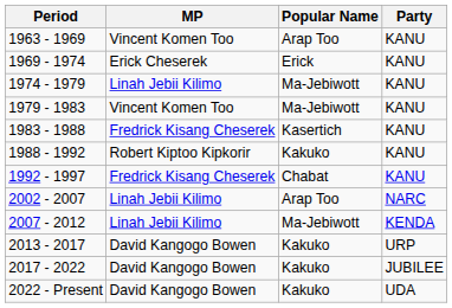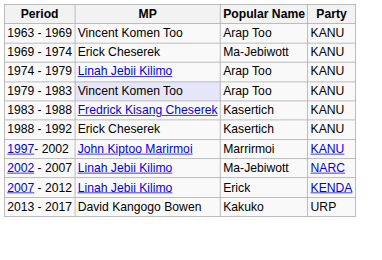1969 - 1974 | Popular Name: Erick -> Ma-Jebiwott
1974 - 1979 | Popular Name: Ma-Jebiwott -> Arap Too
1979 - 1983 | MP: no background -> lavender background
1979 - 1983 | Popular Name: Ma-Jebiwott -> Arap Too
1988 - 1992 | MP: Robert Kiptoo Kipkorir -> Erick Cheserek
1988 - 1992 | Popular Name: Kakuko -> Kasertich
- row: 1992 - 1997 | Fredrick Kisang Cheserek | Chabat | KANU
+ row: 1997- 2002 | John Kiptoo Marirmoi | Marrirmoi | KANU
2002 - 2007 | Popular Name: Arap Too -> Ma-Jebiwott
2007 - 2012 | Popular Name: Ma-Jebiwott -> Erick
- row: 2017 - 2022 | David Kangogo Bowen | Kakuko | JUBILEE
- row: 2022 - Present | David Kangogo Bowen | Kakuko | UDA
